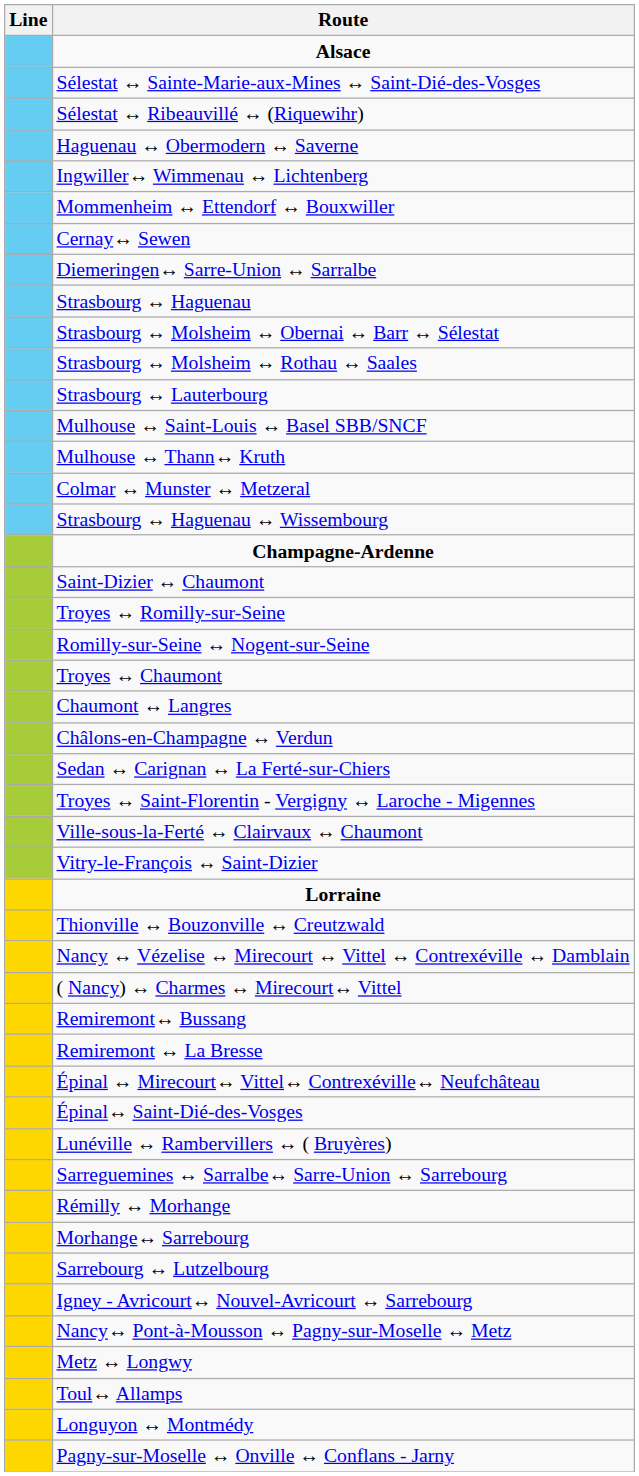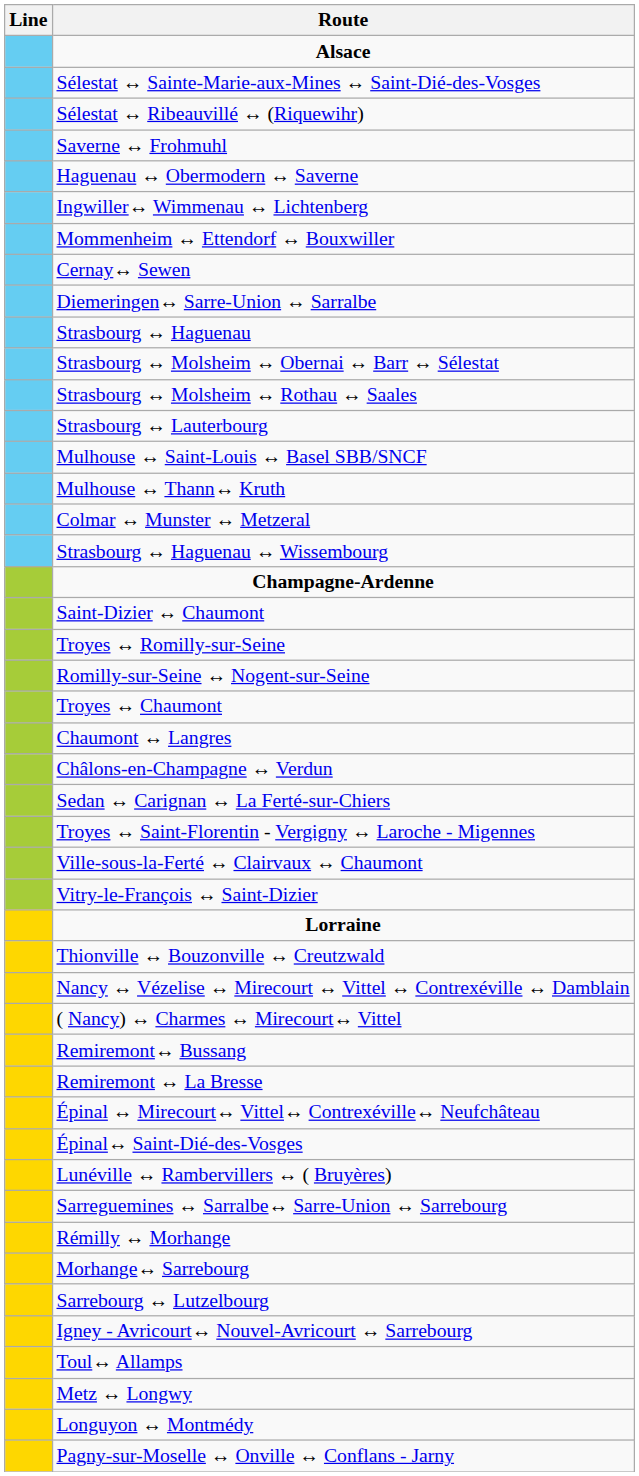+ row: Saverne ↔ Frohmuhl
- row: Nancy↔ Pont-à-Mousson ↔ Pagny-sur-Moselle ↔ Metz
rows swapped: Toul↔ Allamps <-> Metz ↔ Longwy
